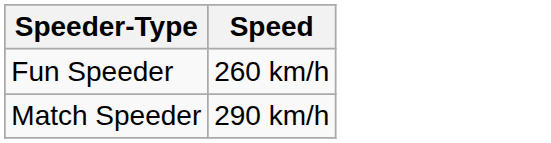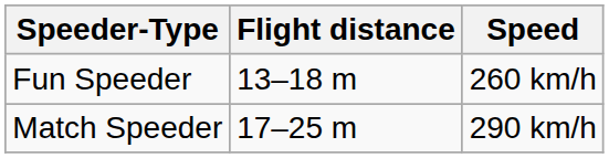+ column: Flight distance | 13–18 m | 17–25 m
